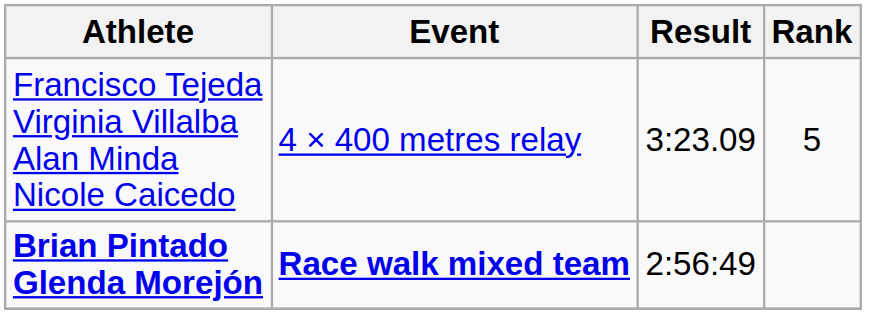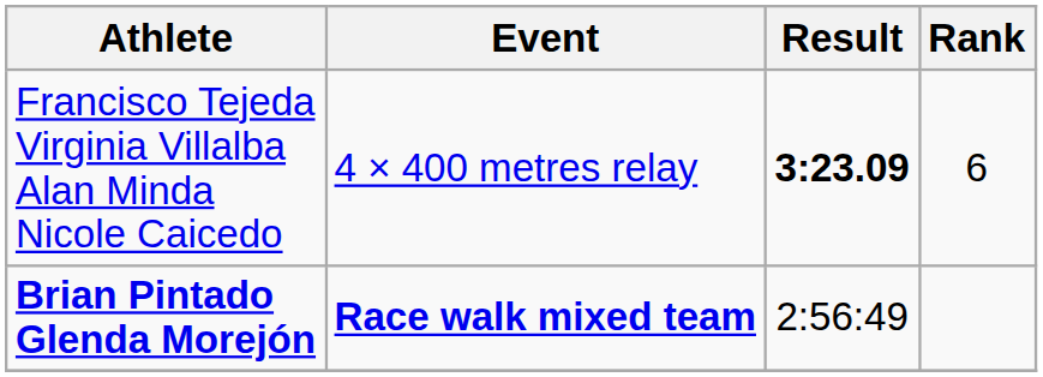Francisco Tejeda Virginia Villalba Alan Minda Nicole Caicedo | Result: normal -> bold
Francisco Tejeda Virginia Villalba Alan Minda Nicole Caicedo | Rank: 5 -> 6
